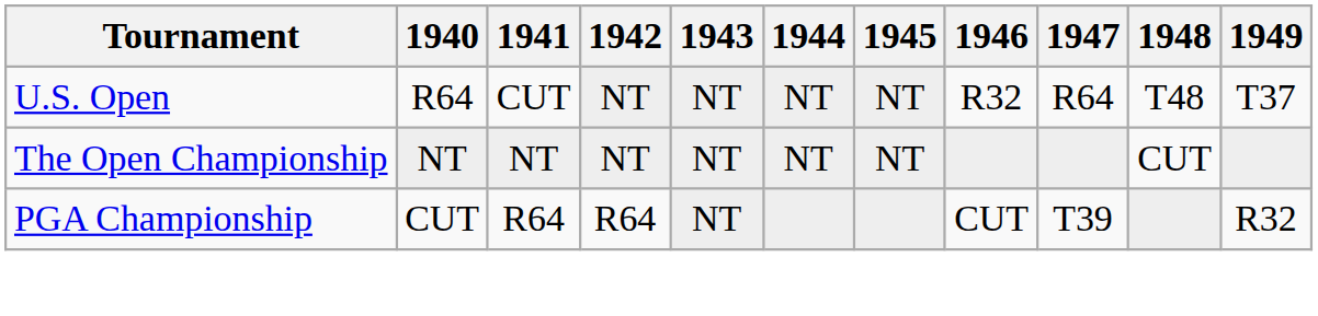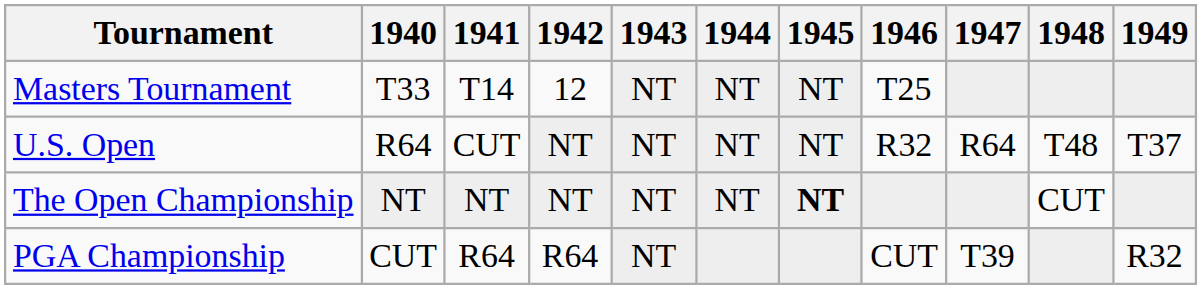+ row: Masters Tournament | T33 | T14 | 12 | NT | NT | NT | T25
The Open Championship | 1945: normal -> bold
